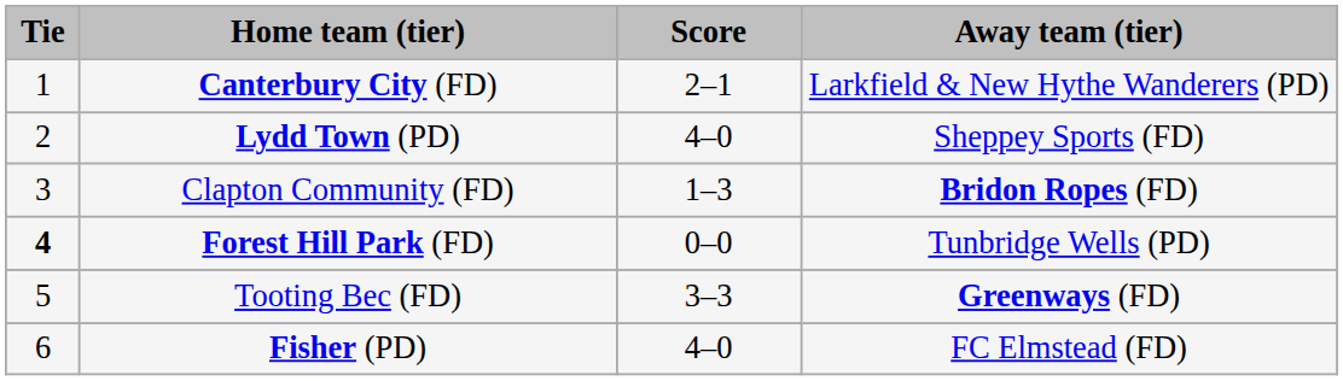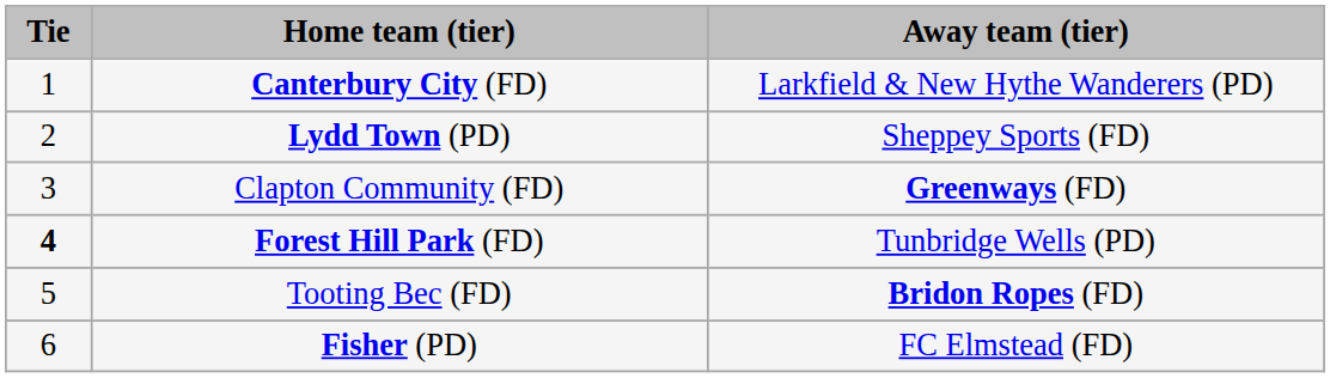- column: Score | 2–1 | 4–0 | 1–3 | 0–0 | 3–3 | 4–0
Clapton Community (FD) | Away team (tier): Bridon Ropes (FD) -> Greenways (FD)
Tooting Bec (FD) | Away team (tier): Greenways (FD) -> Bridon Ropes (FD)
